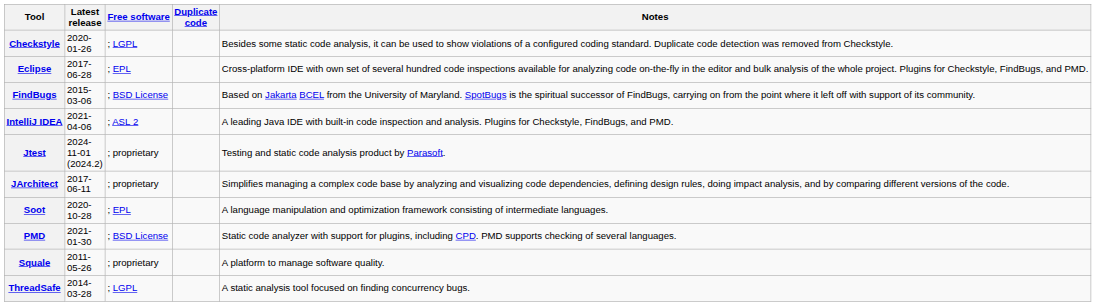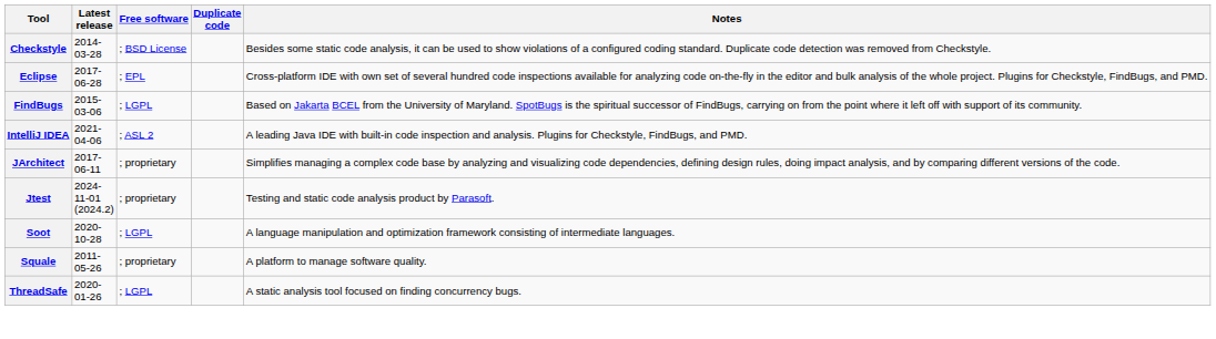Checkstyle | Latest release: 2020-01-26 -> 2014-03-28
Checkstyle | Free software: ; LGPL -> ; BSD License
FindBugs | Free software: ; BSD License -> ; LGPL
rows swapped: JArchitect <-> Jtest
Soot | Free software: ; EPL -> ; LGPL
- row: PMD | 2021-01-30 | ; BSD License | Static code analyzer with support for plugins, including CPD. PMD supports checking of several languages.
ThreadSafe | Latest release: 2014-03-28 -> 2020-01-26
